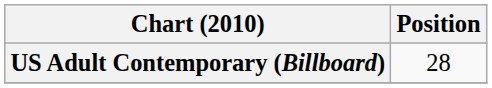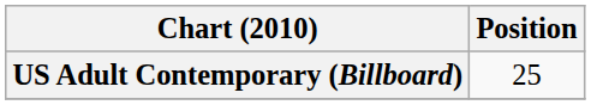US Adult Contemporary (Billboard) | Position: 28 -> 25
